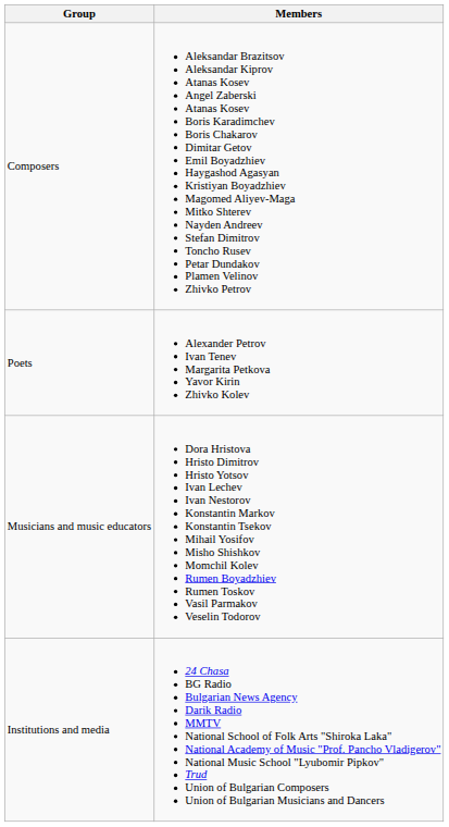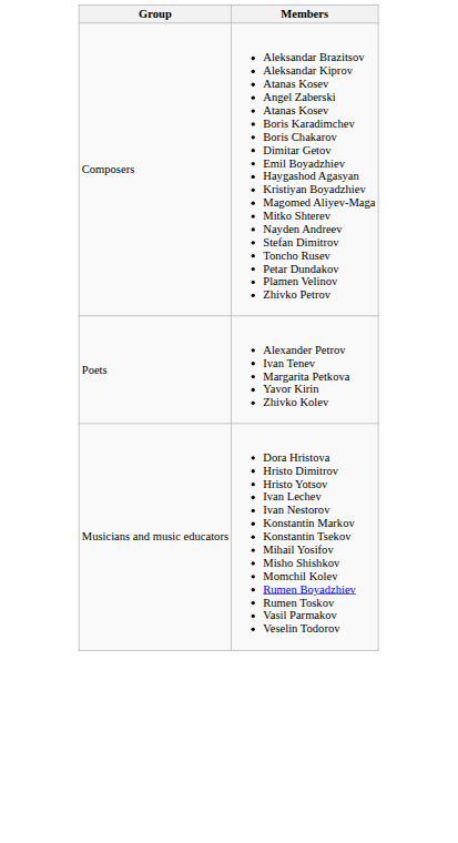- row: Institutions and media | 24 Chasa BG Radio Bulgarian News Agency Darik Radio MMTV National School of Folk Arts "Shiroka Laka" National Academy of Music "Prof. Pancho Vladigerov" National Music School "Lyubomir Pipkov" Trud Union of Bulgarian Composers Union of Bulgarian Musicians and Dancers
